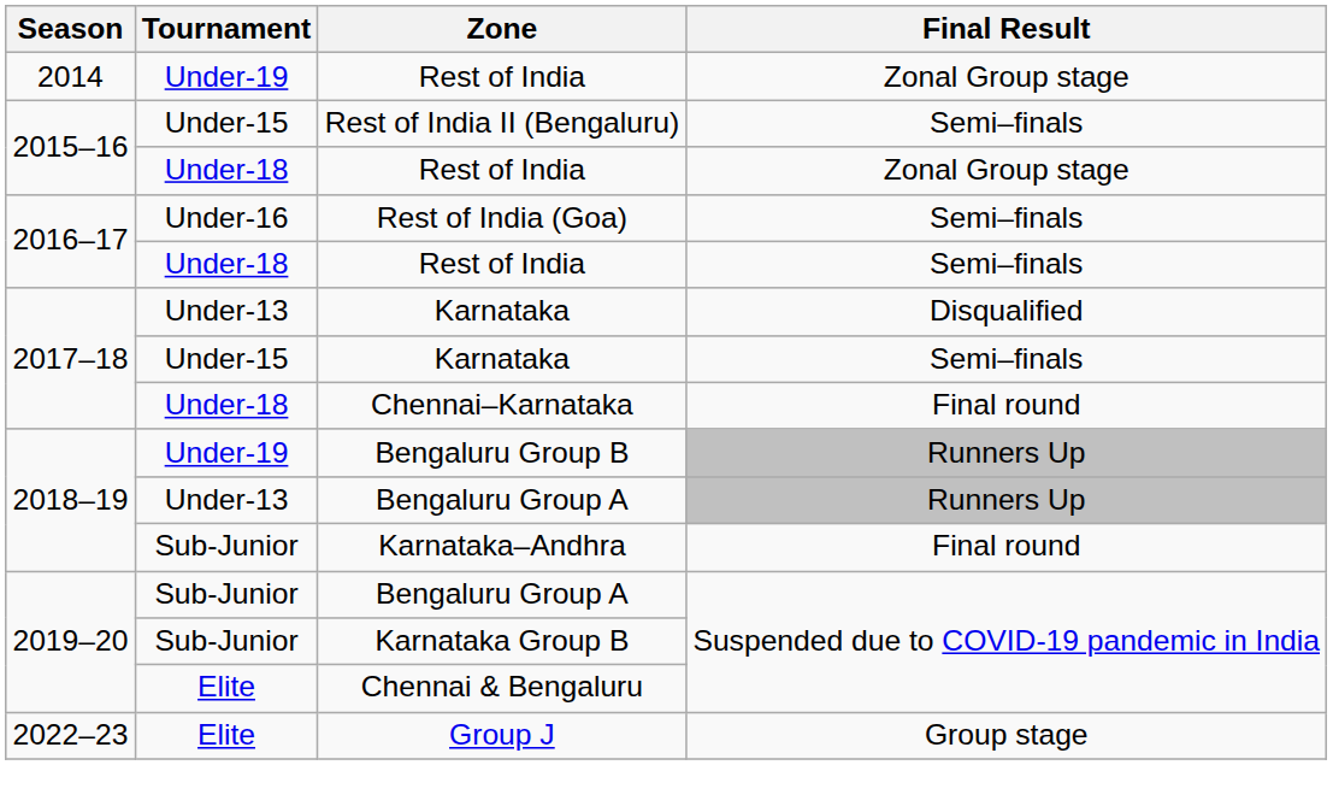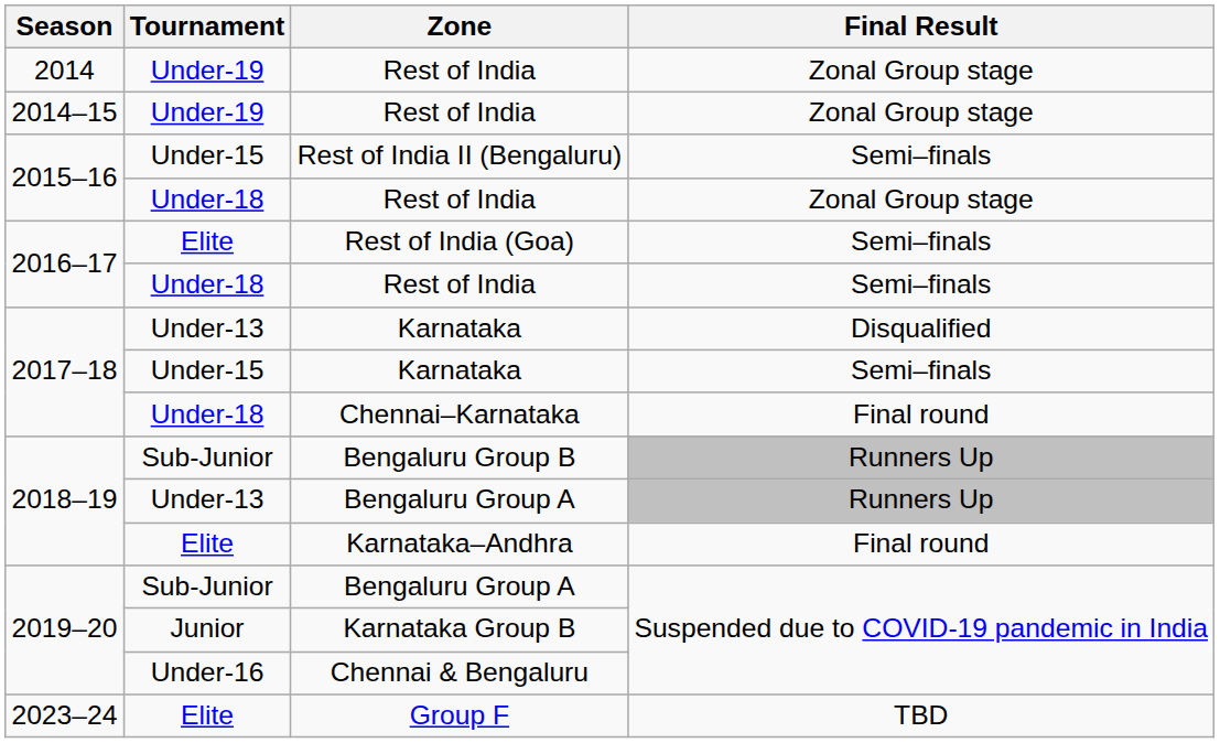+ row: 2014–15 | Under-19 | Rest of India | Zonal Group stage
Rest of India (Goa) | Tournament: Under-16 -> Elite
Bengaluru Group B | Tournament: Under-19 -> Sub-Junior
Karnataka–Andhra | Tournament: Sub-Junior -> Elite
Karnataka Group B | Tournament: Sub-Junior -> Junior
Chennai & Bengaluru | Tournament: Elite -> Under-16
- row: 2022–23 | Elite | Group J | Group stage
+ row: 2023–24 | Elite | Group F | TBD
